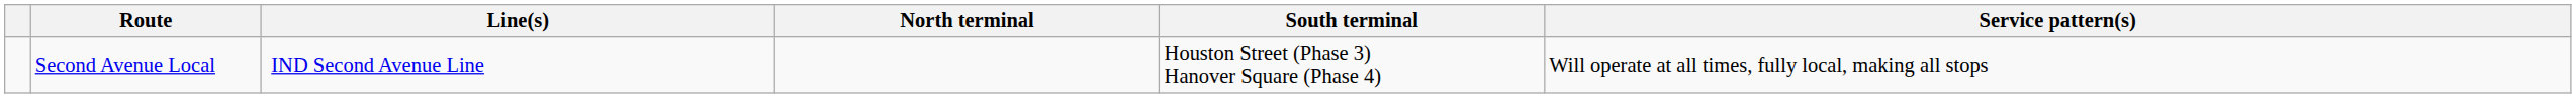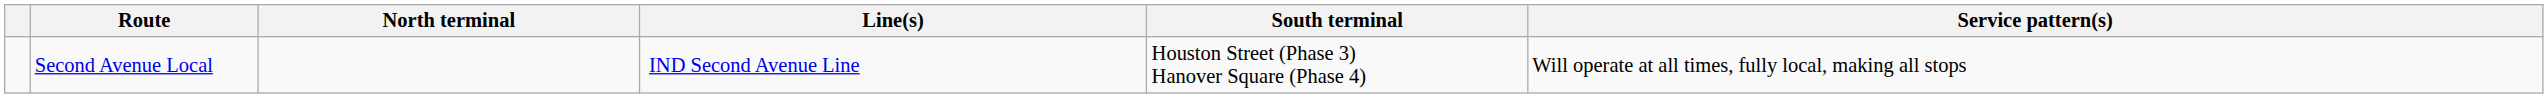columns swapped: Line(s) <-> North terminal
